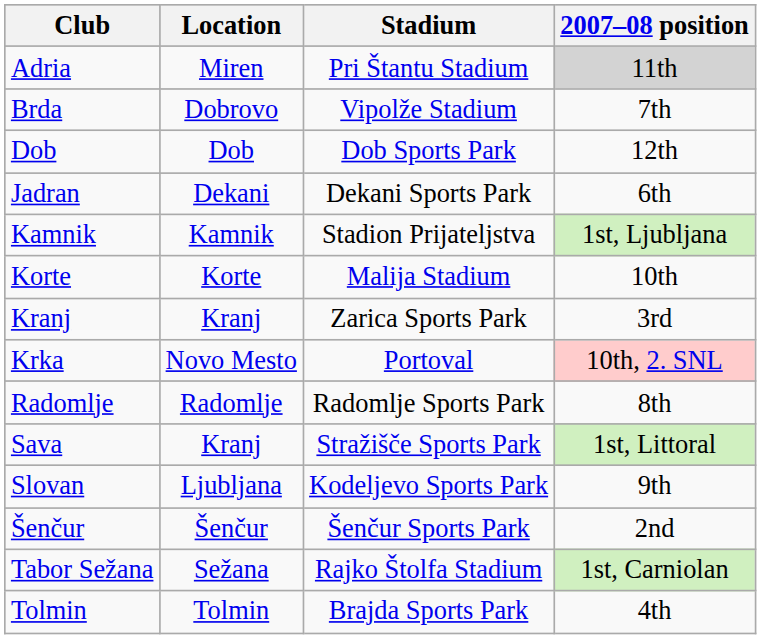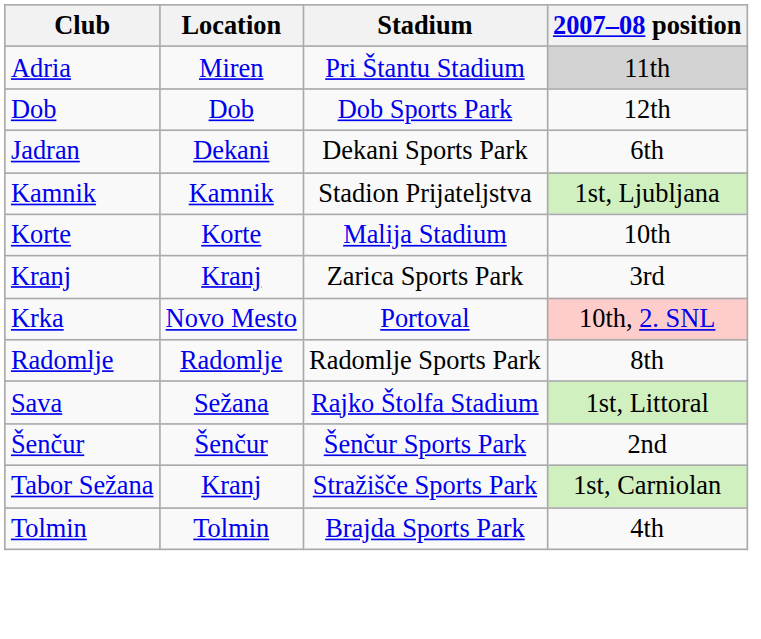- row: Brda | Dobrovo | Vipolže Stadium | 7th
Sava | Location: Kranj -> Sežana
Sava | Stadium: Stražišče Sports Park -> Rajko Štolfa Stadium
- row: Slovan | Ljubljana | Kodeljevo Sports Park | 9th
Tabor Sežana | Location: Sežana -> Kranj
Tabor Sežana | Stadium: Rajko Štolfa Stadium -> Stražišče Sports Park
